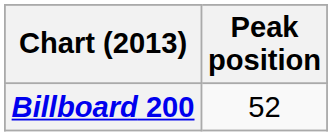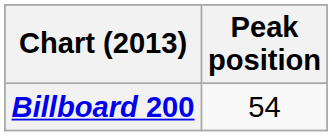Billboard 200 | Peak position: 52 -> 54
